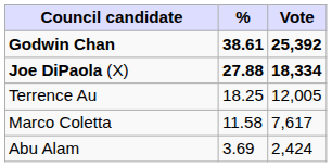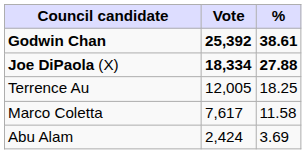columns swapped: Vote <-> %
